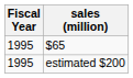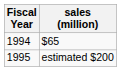$65 | Fiscal Year: 1995 -> 1994
